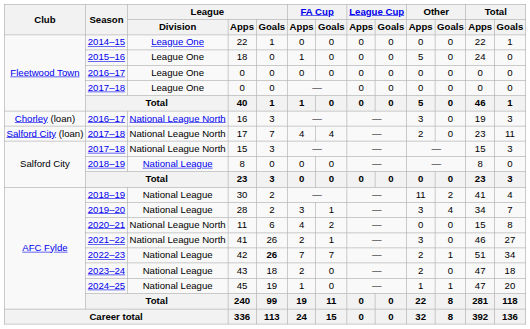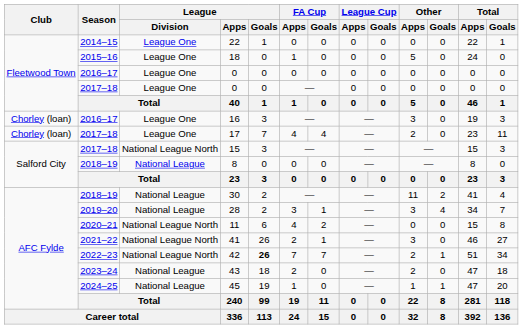16 | League / Division: National League North -> League One
17 | Club: Salford City (loan) -> Chorley (loan)
17 | League / Division: National League North -> League One
42 | League / Division: National League -> National League North
